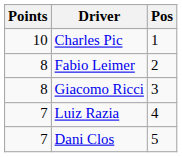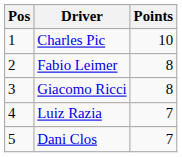columns swapped: Pos <-> Points
